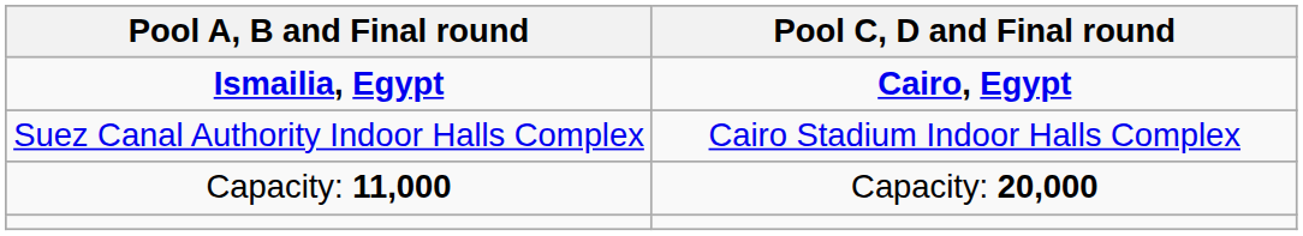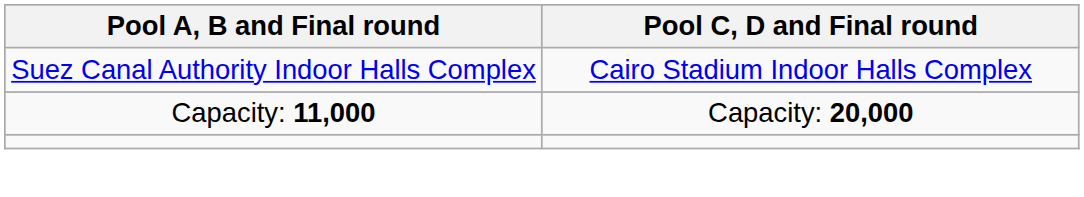- row: Ismailia, Egypt | Cairo, Egypt
